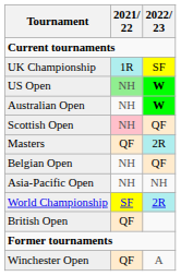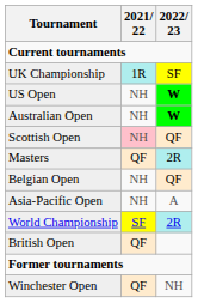US Open | 2021/ 22: lightgreen background -> no background
Asia-Pacific Open | 2022/ 23: NH -> A
Winchester Open | 2022/ 23: A -> NH
